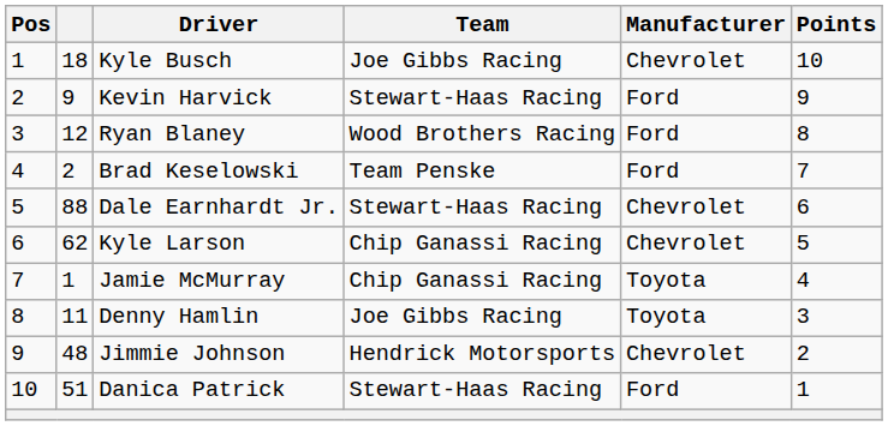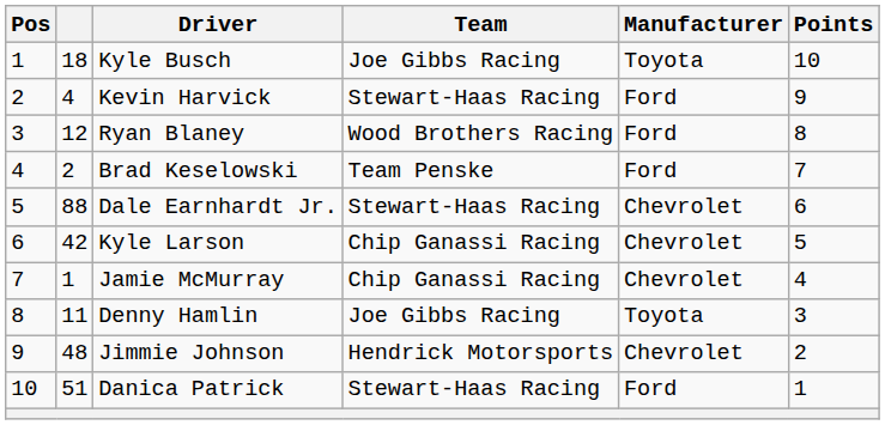Kyle Busch | Manufacturer: Chevrolet -> Toyota
Kevin Harvick | column 2: 9 -> 4
Kyle Larson | column 2: 62 -> 42
Jamie McMurray | Manufacturer: Toyota -> Chevrolet
